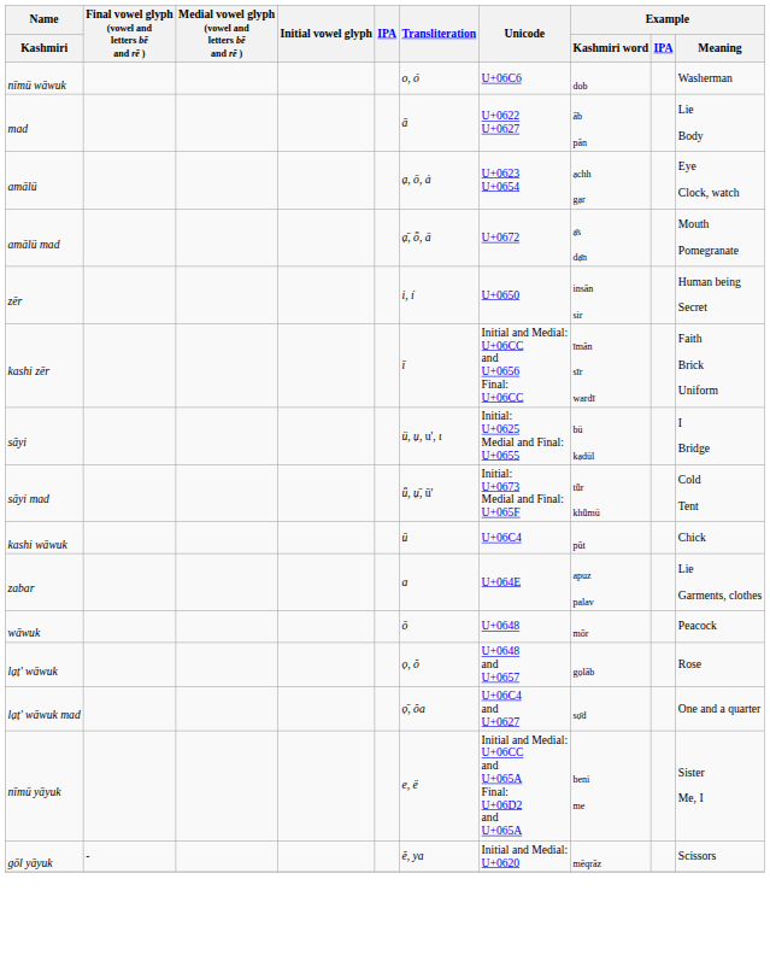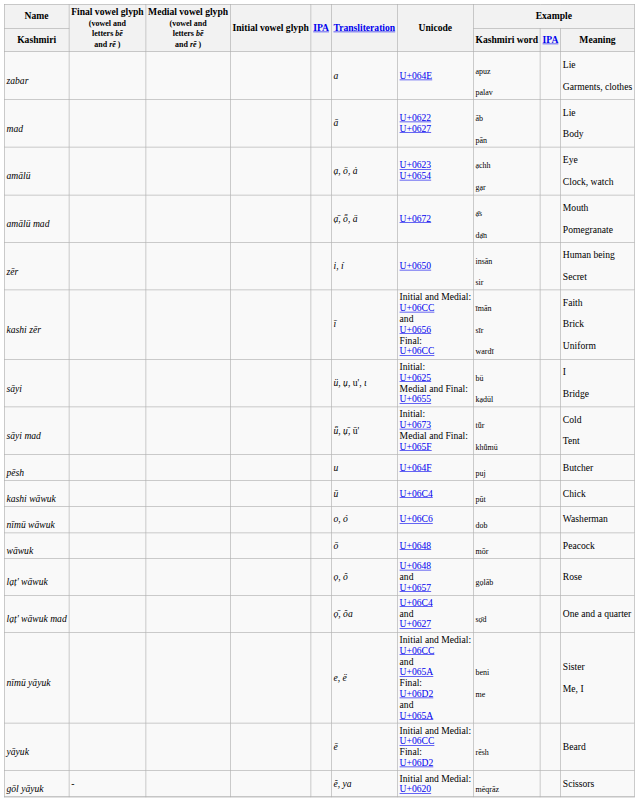rows swapped: zabar <-> nīmü wāwuk
+ row: pēsh | u | U+064F | puj | Butcher
+ row: yāyuk | ē | Initial and Medial: U+06CC Final: U+06D2 | rēsh | Beard
